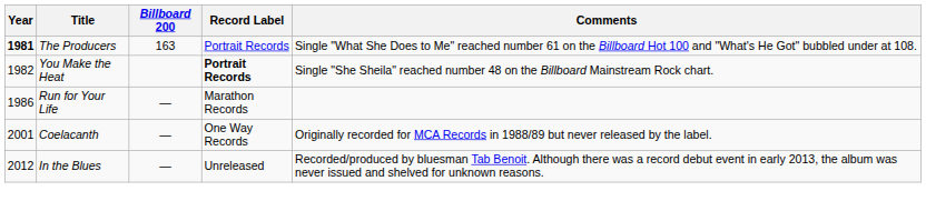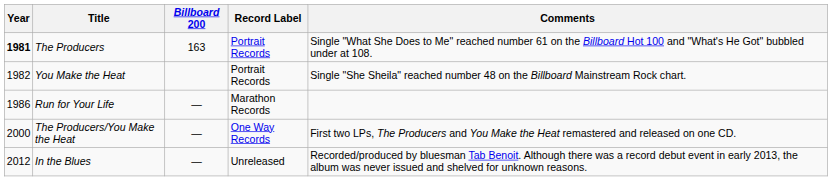You Make the Heat | Record Label: bold -> normal
+ row: 2000 | The Producers/You Make the Heat | — | One Way Records | First two LPs, The Producers and You Make the Heat remastered and released on one CD.
- row: 2001 | Coelacanth | — | One Way Records | Originally recorded for MCA Records in 1988/89 but never released by the label.
